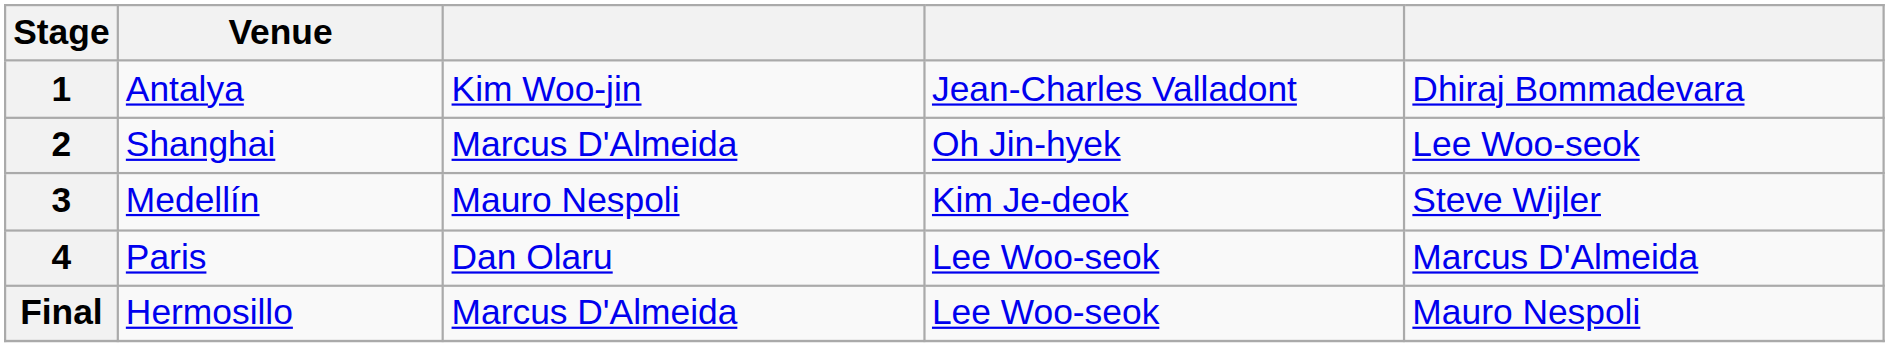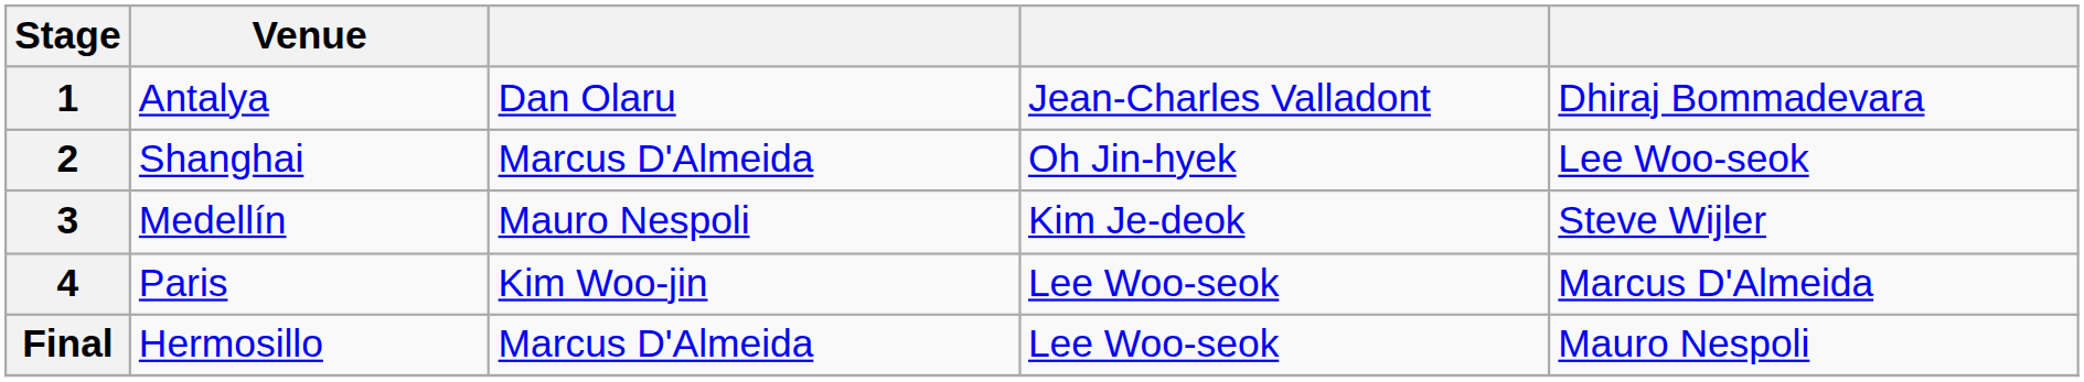1 | column 3: Kim Woo-jin -> Dan Olaru
4 | column 3: Dan Olaru -> Kim Woo-jin
